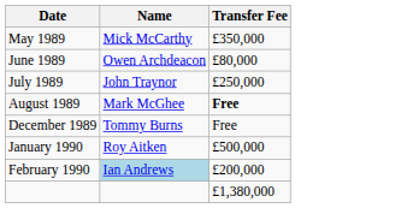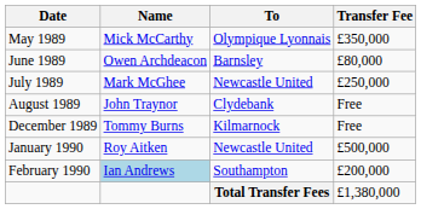+ column: To | Olympique Lyonnais | Barnsley | Newcastle United | Clydebank | Kilmarnock | Newcastle United | Southampton | Total Transfer Fees
July 1989 | Name: John Traynor -> Mark McGhee
August 1989 | Name: Mark McGhee -> John Traynor
August 1989 | Transfer Fee: bold -> normal
